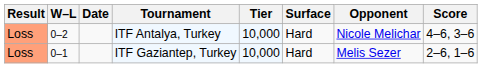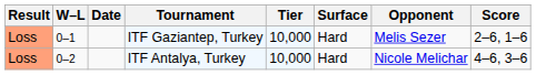rows swapped: ITF Gaziantep, Turkey <-> ITF Antalya, Turkey
